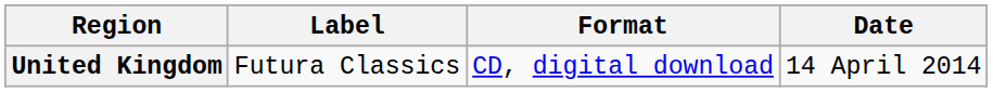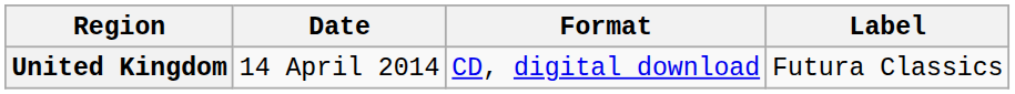columns swapped: Date <-> Label
